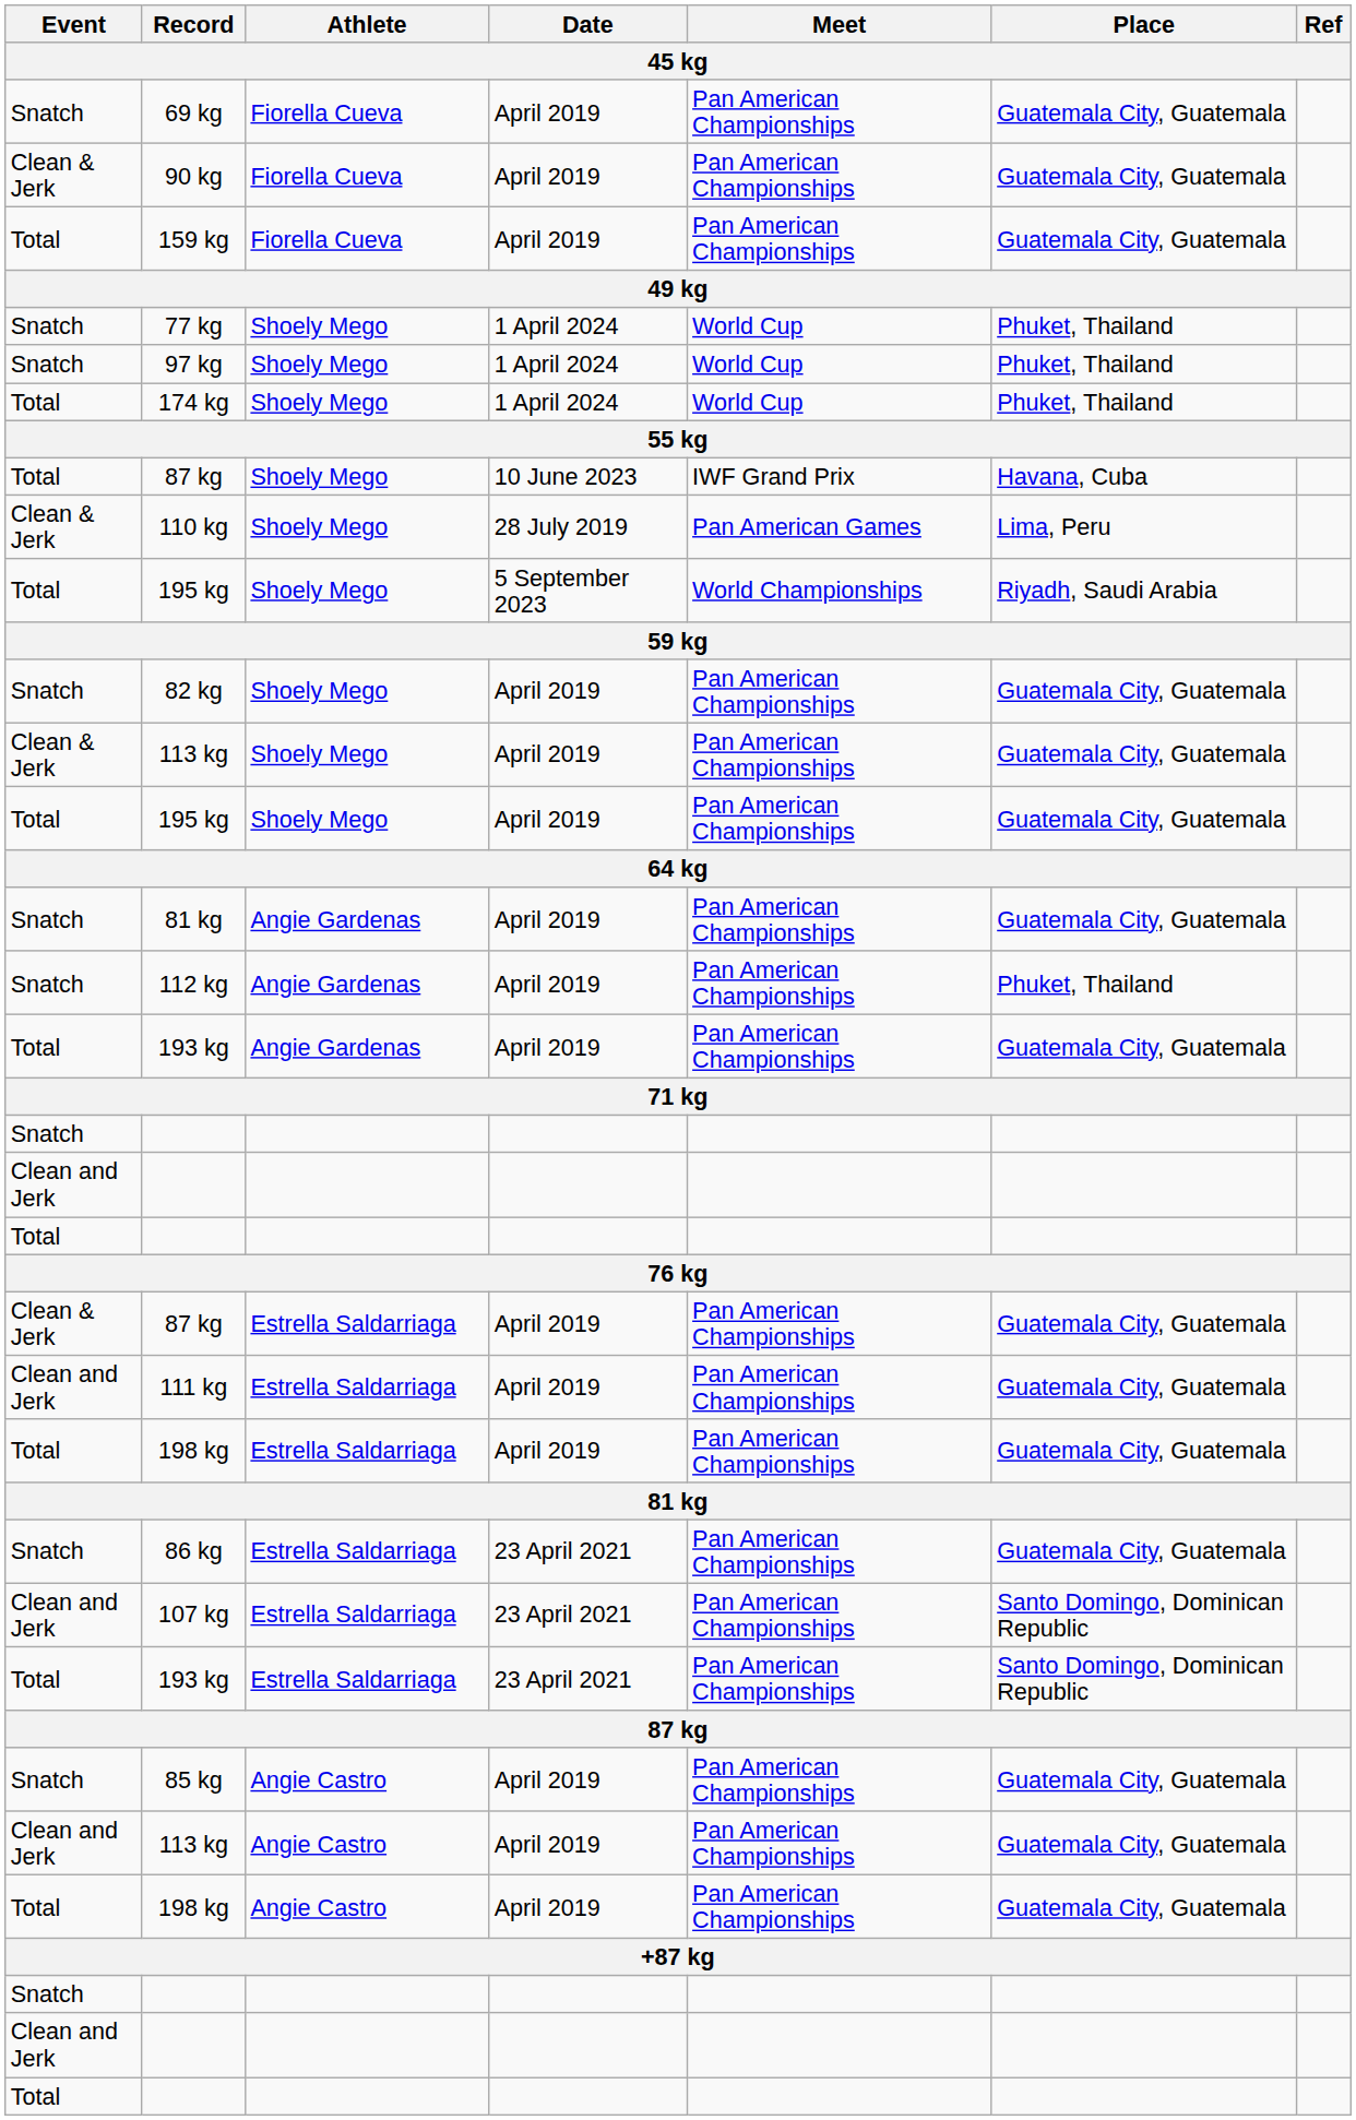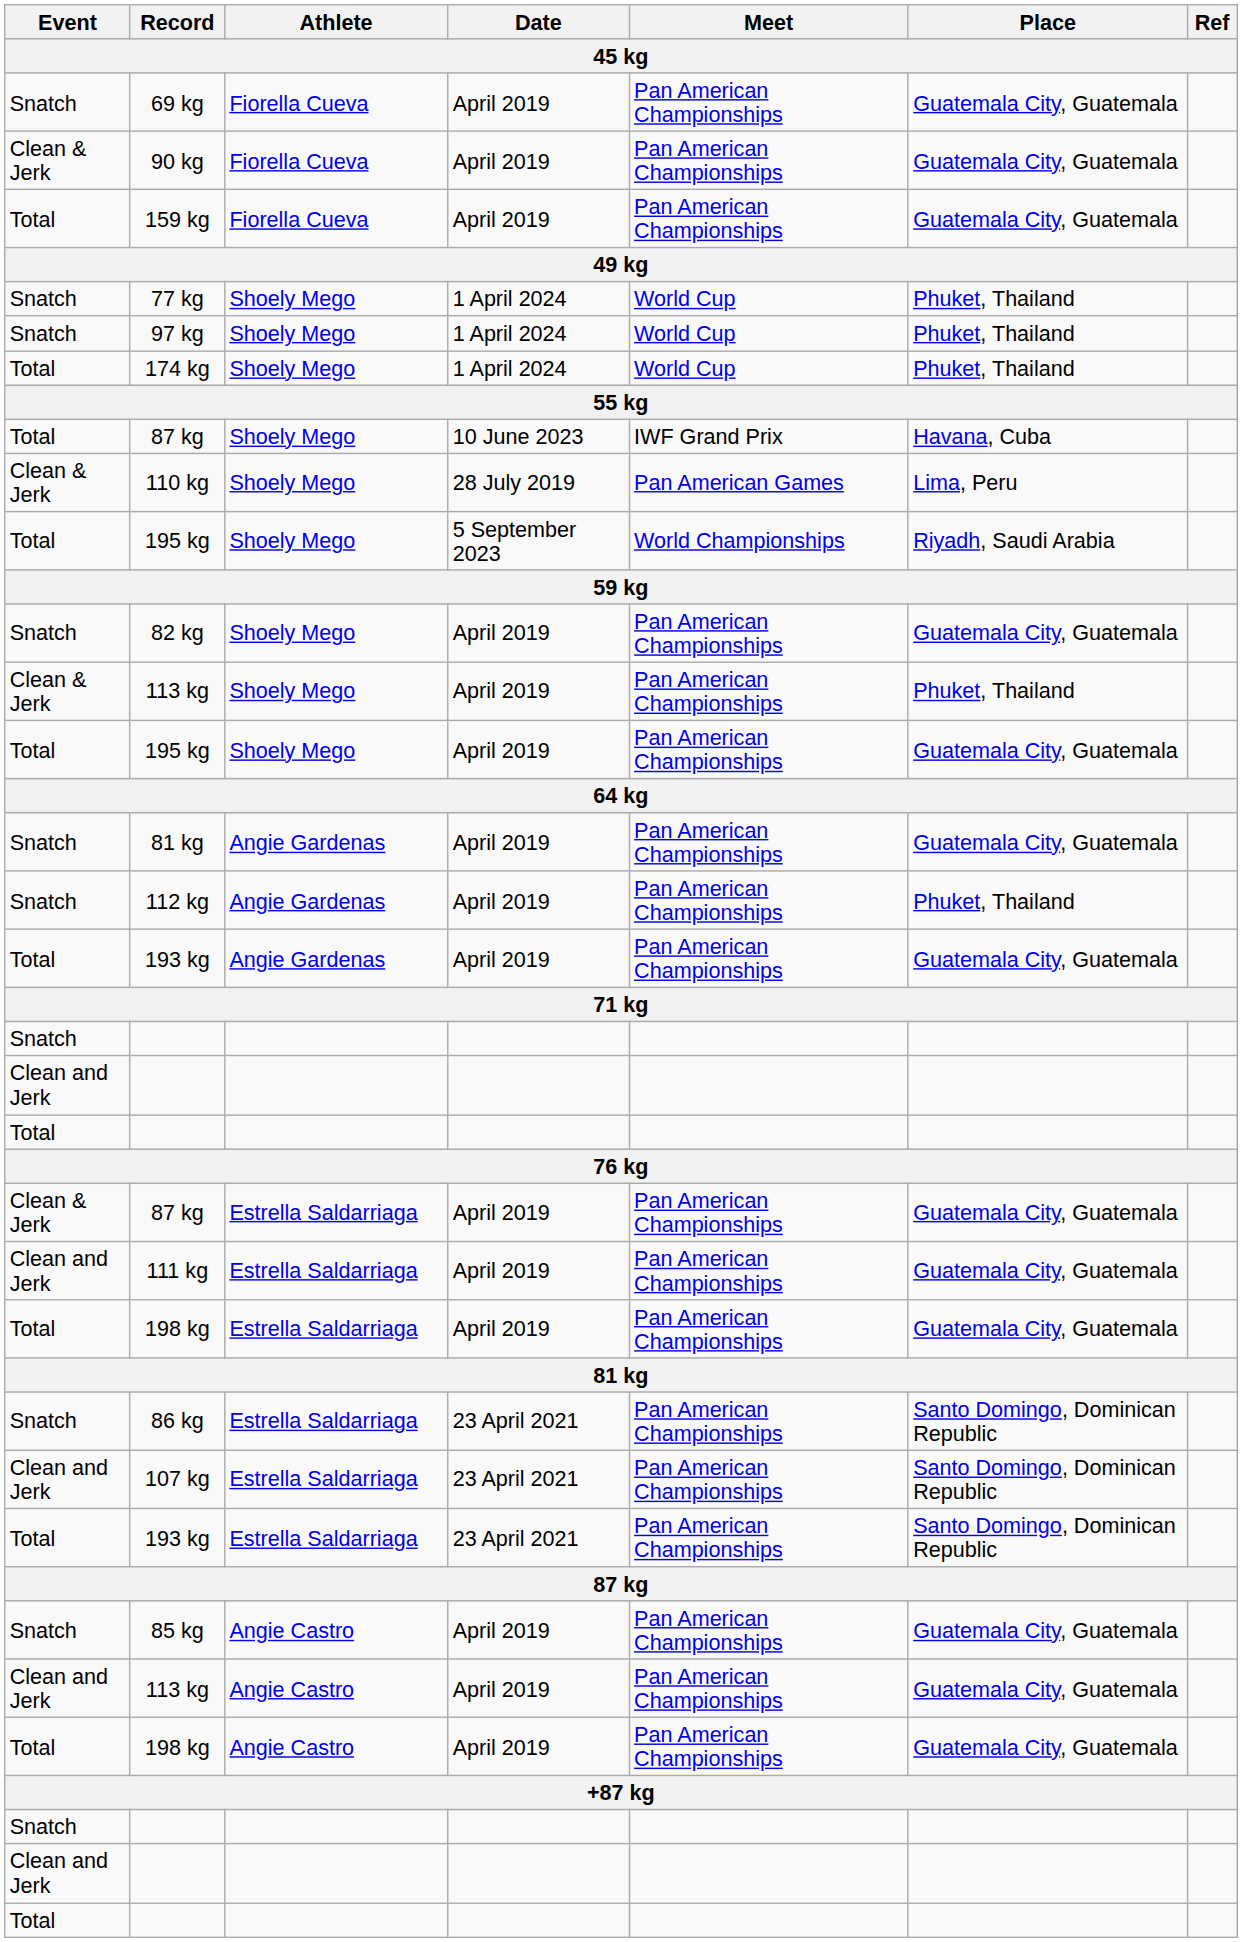113 kg / Shoely Mego | Place: Guatemala City, Guatemala -> Phuket, Thailand
86 kg | Place: Guatemala City, Guatemala -> Santo Domingo, Dominican Republic
